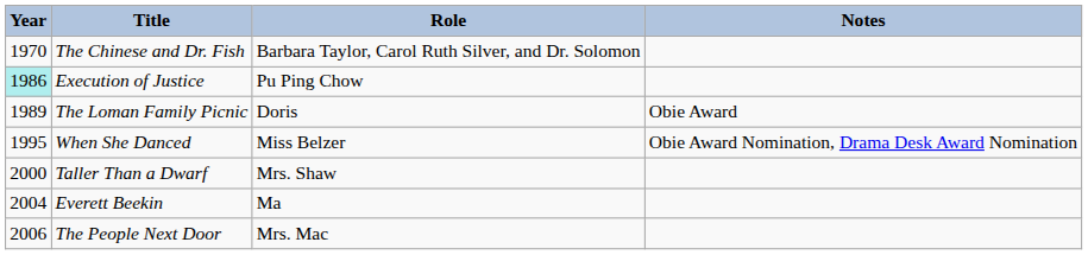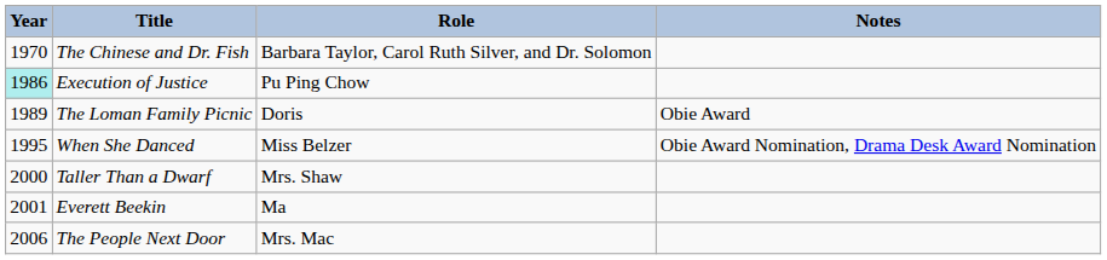Everett Beekin | Year: 2004 -> 2001
